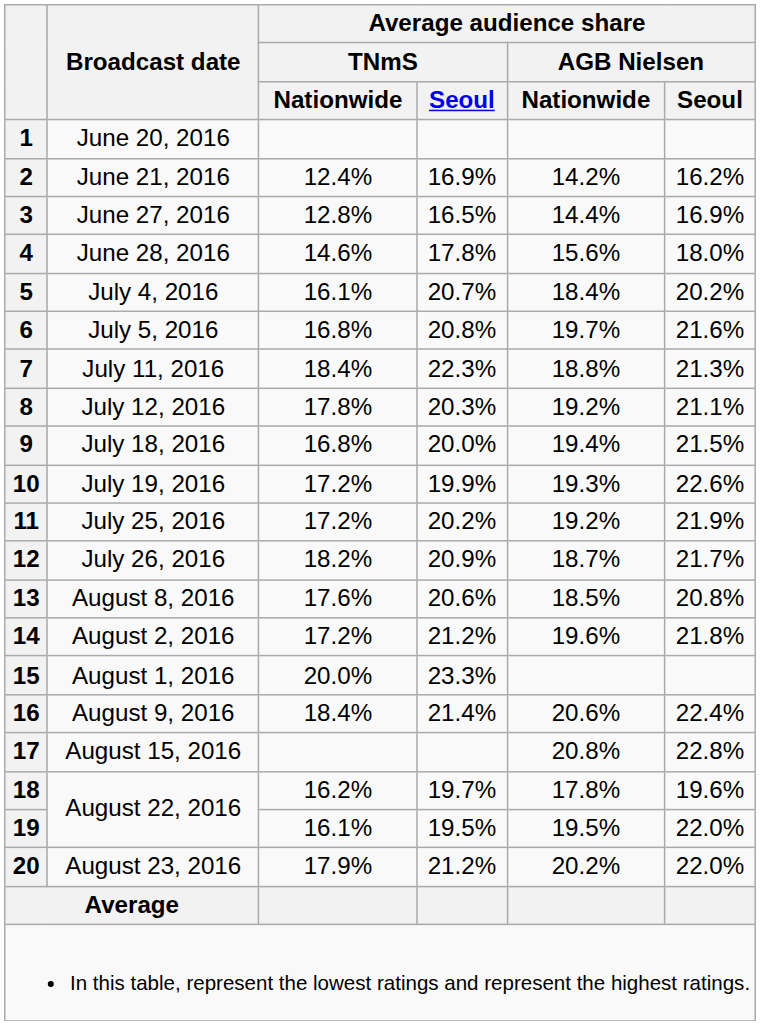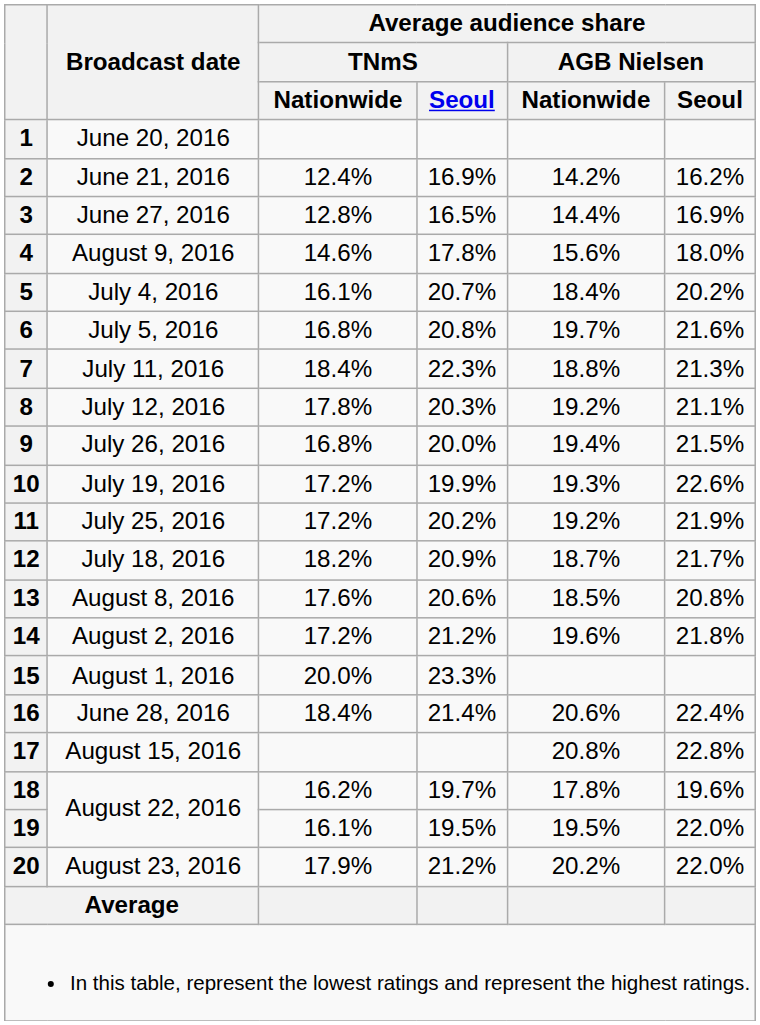4 | Broadcast date: June 28, 2016 -> August 9, 2016
9 | Broadcast date: July 18, 2016 -> July 26, 2016
12 | Broadcast date: July 26, 2016 -> July 18, 2016
16 | Broadcast date: August 9, 2016 -> June 28, 2016
